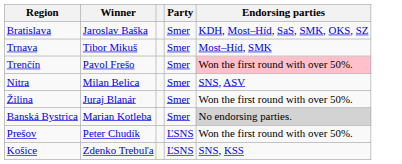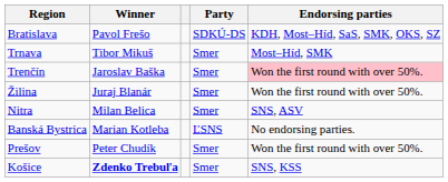Bratislava | Winner: Jaroslav Baška -> Pavol Frešo
Bratislava | Party: Smer -> SDKÚ-DS
Trenčín | Winner: Pavol Frešo -> Jaroslav Baška
rows swapped: Nitra <-> Žilina
Banská Bystrica | Party: Smer -> ĽSNS
Banská Bystrica | Endorsing parties: lightgrey background -> no background
Prešov | Party: ĽSNS -> Smer
Košice | Winner: normal -> bold
Košice | Party: ĽSNS -> Smer
